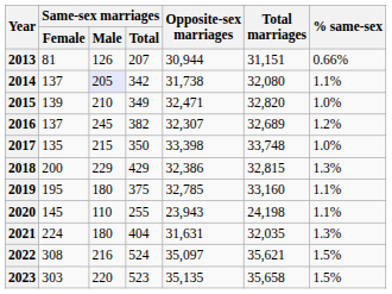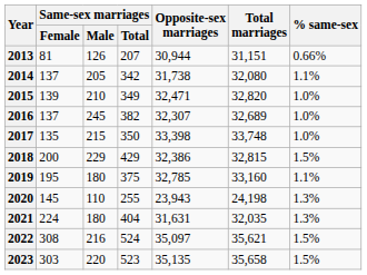2014 | Same-sex marriages / Male: lavender background -> no background
2016 | % same-sex: 1.2% -> 1.0%
2018 | % same-sex: 1.3% -> 1.5%
2020 | % same-sex: 1.1% -> 1.3%
